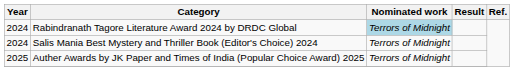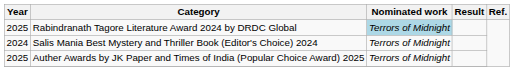Rabindranath Tagore Literature Award 2024 by DRDC Global | Year: 2024 -> 2025
